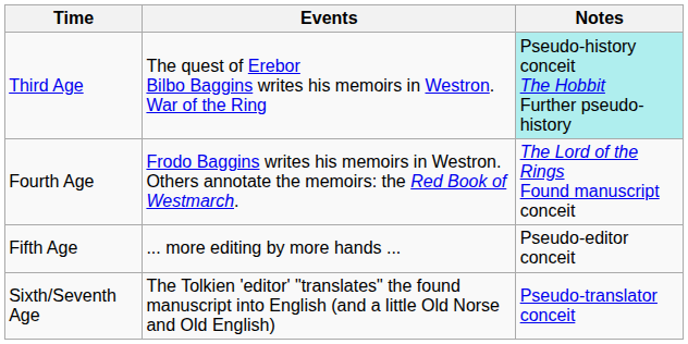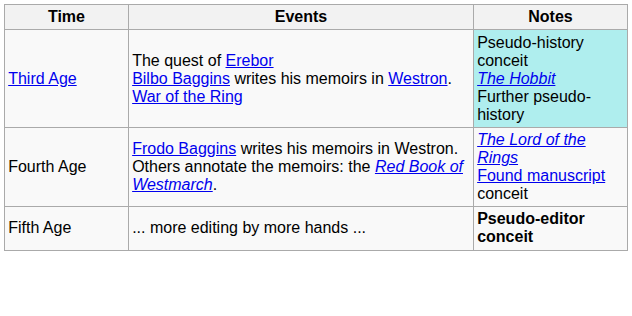Fifth Age | Notes: normal -> bold
- row: Sixth/Seventh Age | The Tolkien 'editor' "translates" the found manuscript into English (and a little Old Norse and Old English) | Pseudo-translator conceit
